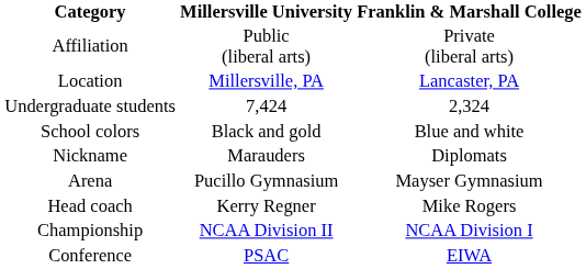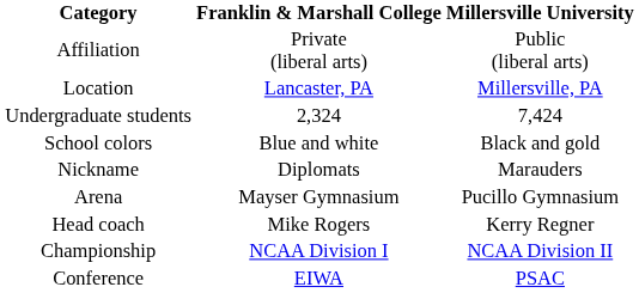columns swapped: Franklin & Marshall College <-> Millersville University
